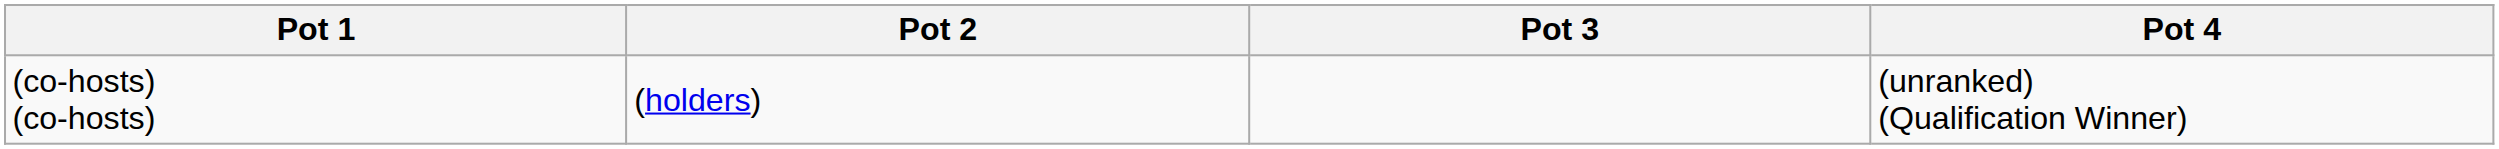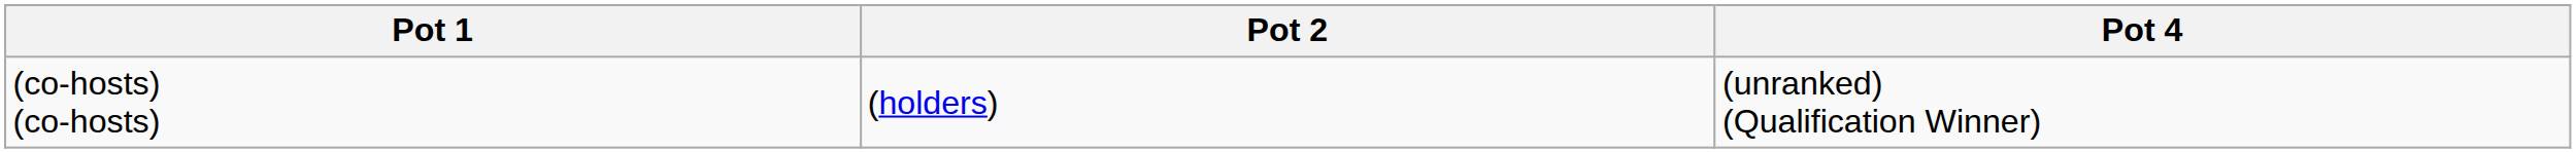- column: Pot 3
